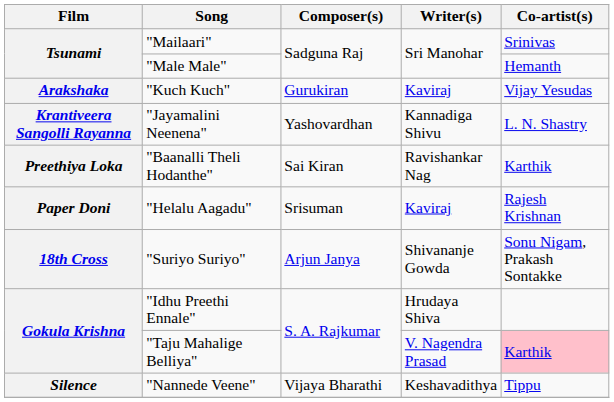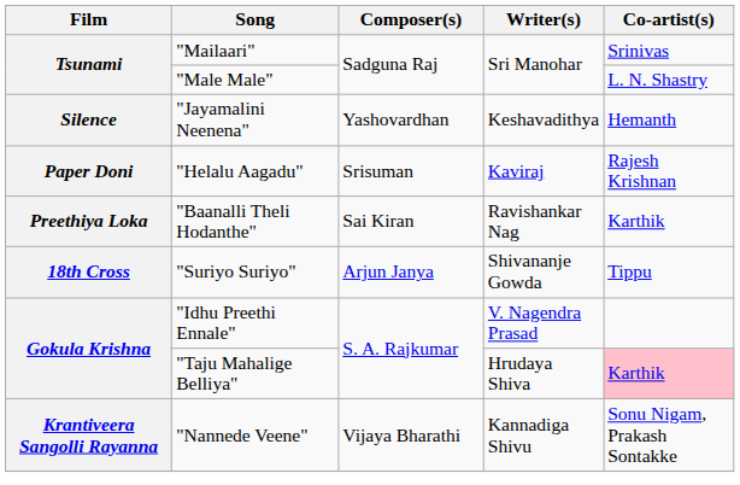"Male Male" | Co-artist(s): Hemanth -> L. N. Shastry
- row: Arakshaka | "Kuch Kuch" | Gurukiran | Kaviraj | Vijay Yesudas
"Jayamalini Neenena" | Film: Krantiveera Sangolli Rayanna -> Silence
"Jayamalini Neenena" | Writer(s): Kannadiga Shivu -> Keshavadithya
"Jayamalini Neenena" | Co-artist(s): L. N. Shastry -> Hemanth
rows swapped: "Helalu Aagadu" <-> "Baanalli Theli Hodanthe"
"Suriyo Suriyo" | Co-artist(s): Sonu Nigam, Prakash Sontakke -> Tippu
"Idhu Preethi Ennale" | Writer(s): Hrudaya Shiva -> V. Nagendra Prasad
"Taju Mahalige Belliya" | Writer(s): V. Nagendra Prasad -> Hrudaya Shiva
"Nannede Veene" | Film: Silence -> Krantiveera Sangolli Rayanna
"Nannede Veene" | Writer(s): Keshavadithya -> Kannadiga Shivu
"Nannede Veene" | Co-artist(s): Tippu -> Sonu Nigam, Prakash Sontakke
